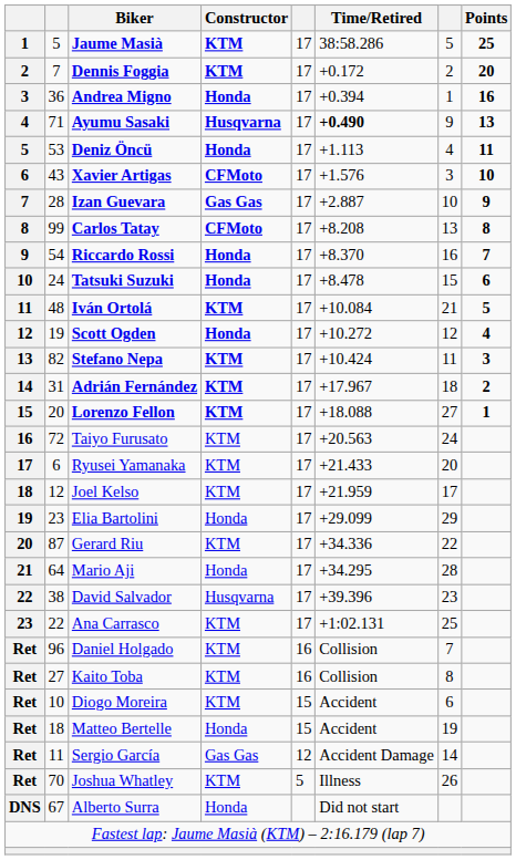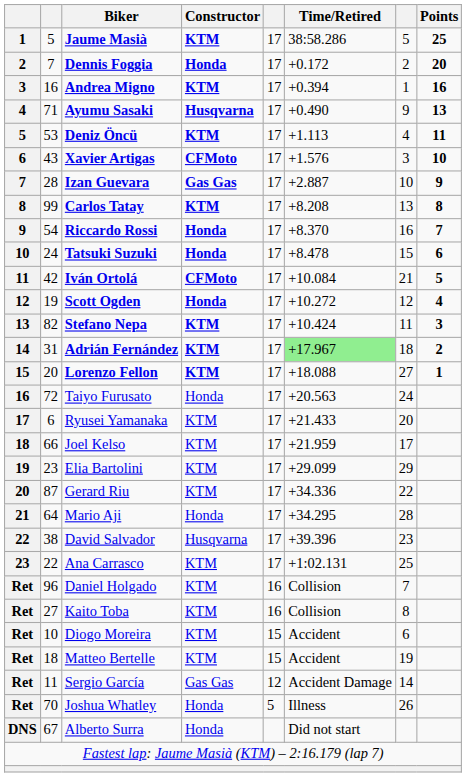Dennis Foggia | Constructor: KTM -> Honda
Andrea Migno | column 2: 36 -> 16
Andrea Migno | Constructor: Honda -> KTM
Ayumu Sasaki | Time/Retired: bold -> normal
Deniz Öncü | Constructor: Honda -> KTM
Carlos Tatay | Constructor: CFMoto -> KTM
Iván Ortolá | column 2: 48 -> 42
Iván Ortolá | Constructor: KTM -> CFMoto
Adrián Fernández | Time/Retired: no background -> lightgreen background
Taiyo Furusato | Constructor: KTM -> Honda
Joel Kelso | column 2: 12 -> 66
Elia Bartolini | Constructor: Honda -> KTM
Matteo Bertelle | Constructor: Honda -> KTM
Joshua Whatley | Constructor: KTM -> Honda
